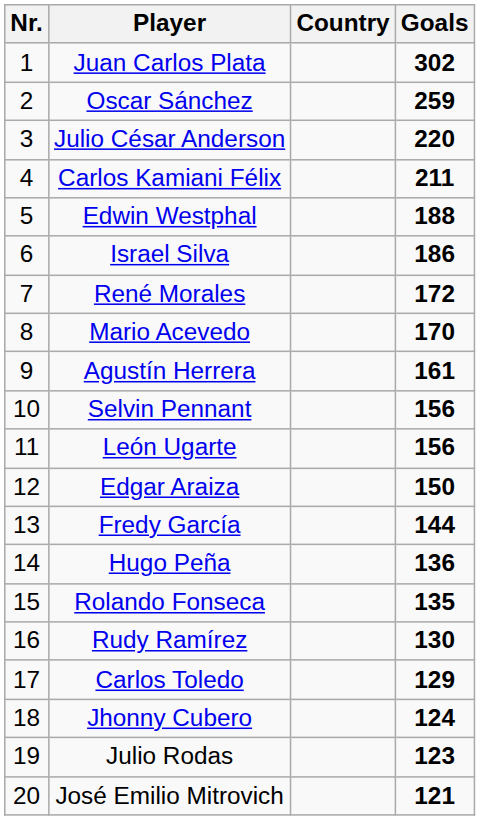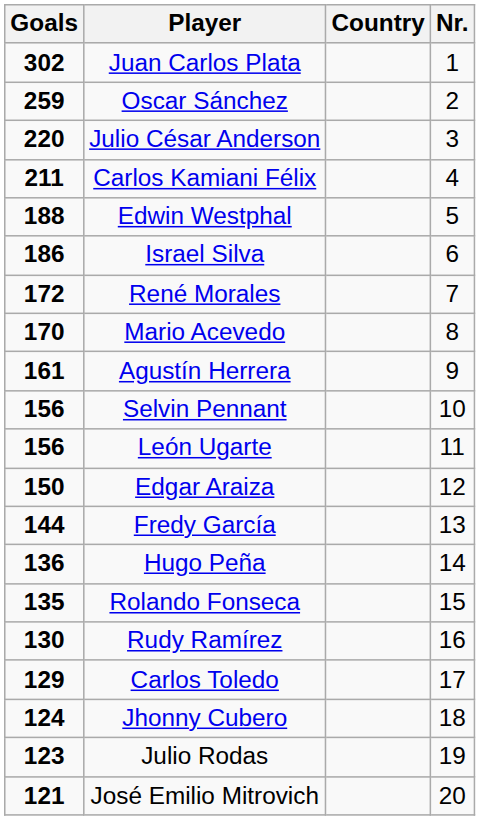columns swapped: Nr. <-> Goals
